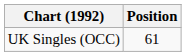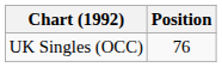UK Singles (OCC) | Position: 61 -> 76
